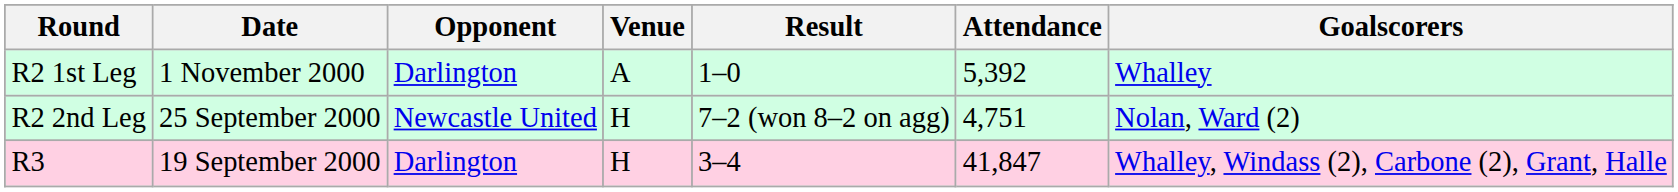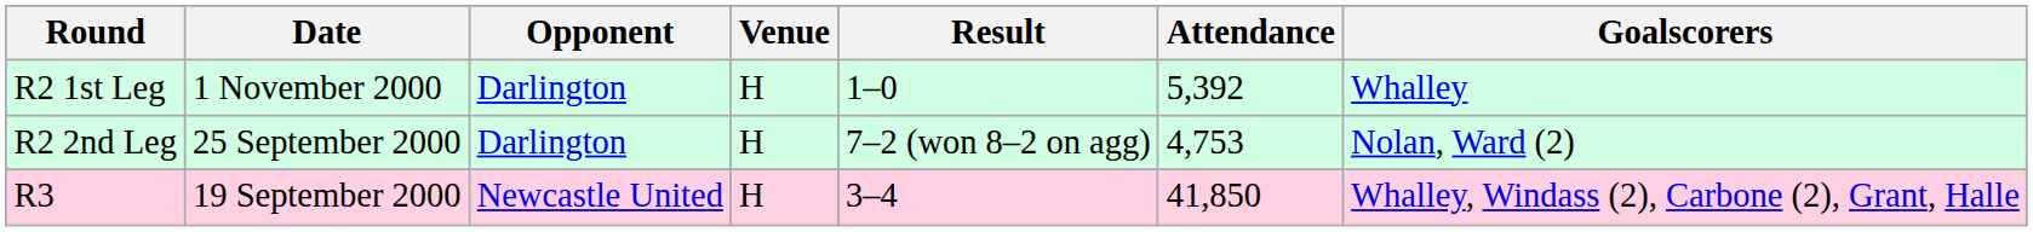R2 1st Leg | Venue: A -> H
R2 2nd Leg | Opponent: Newcastle United -> Darlington
R2 2nd Leg | Attendance: 4,751 -> 4,753
R3 | Opponent: Darlington -> Newcastle United
R3 | Attendance: 41,847 -> 41,850
